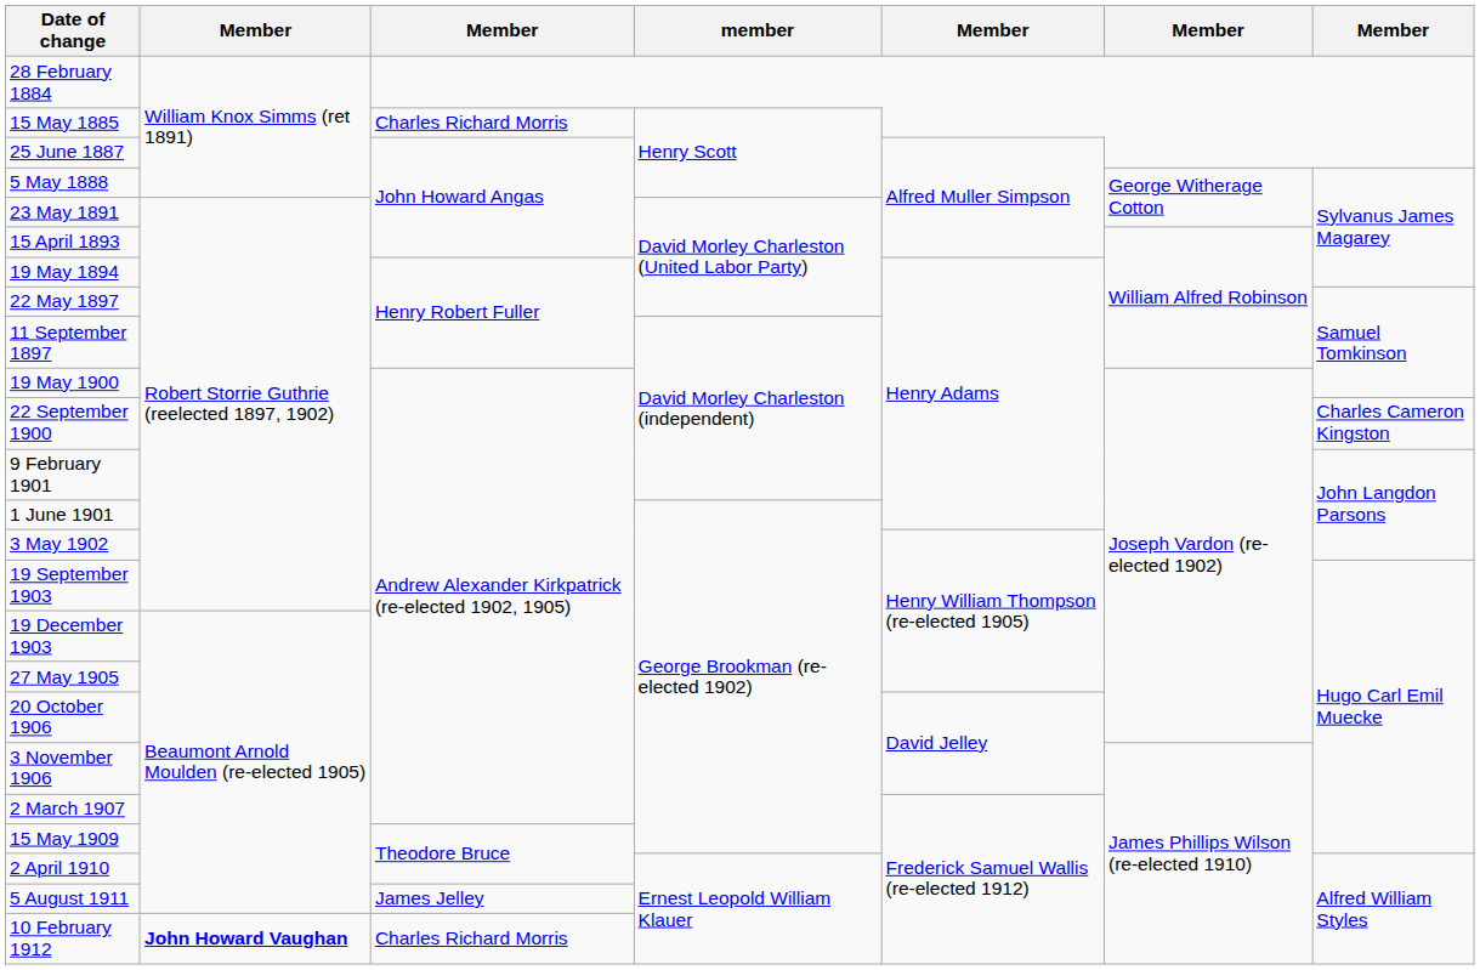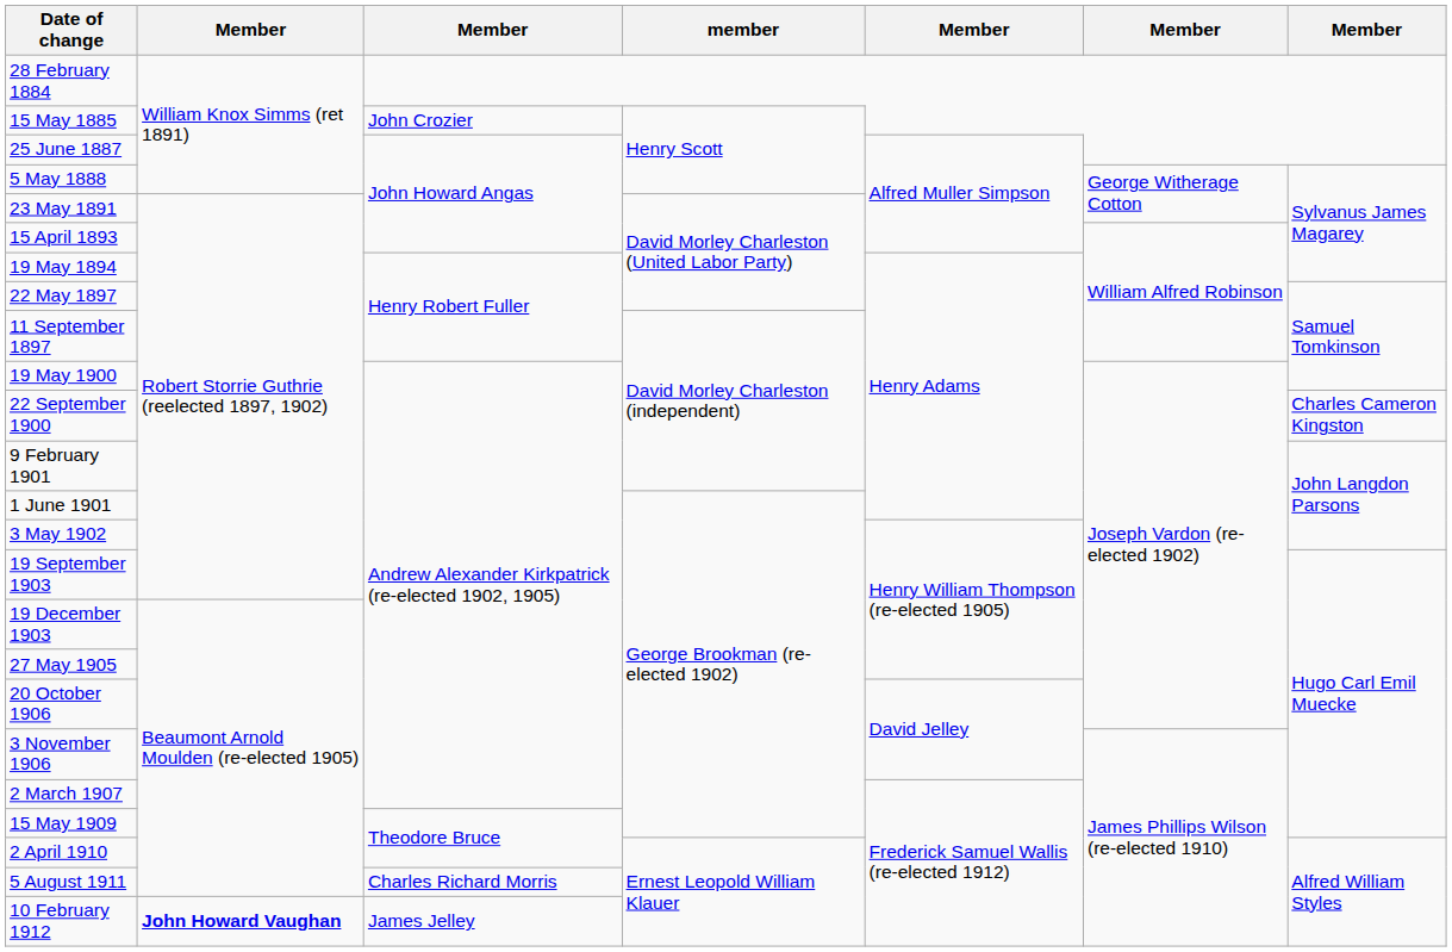15 May 1885 | column 3: Charles Richard Morris -> John Crozier
5 August 1911 | column 3: James Jelley -> Charles Richard Morris
10 February 1912 | column 3: Charles Richard Morris -> James Jelley
